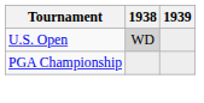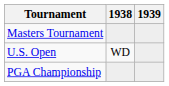+ row: Masters Tournament
U.S. Open | 1938: lightgrey background -> no background
